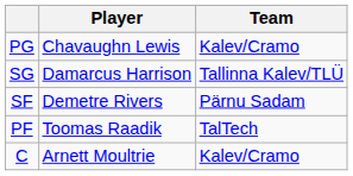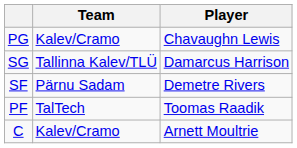columns swapped: Player <-> Team
